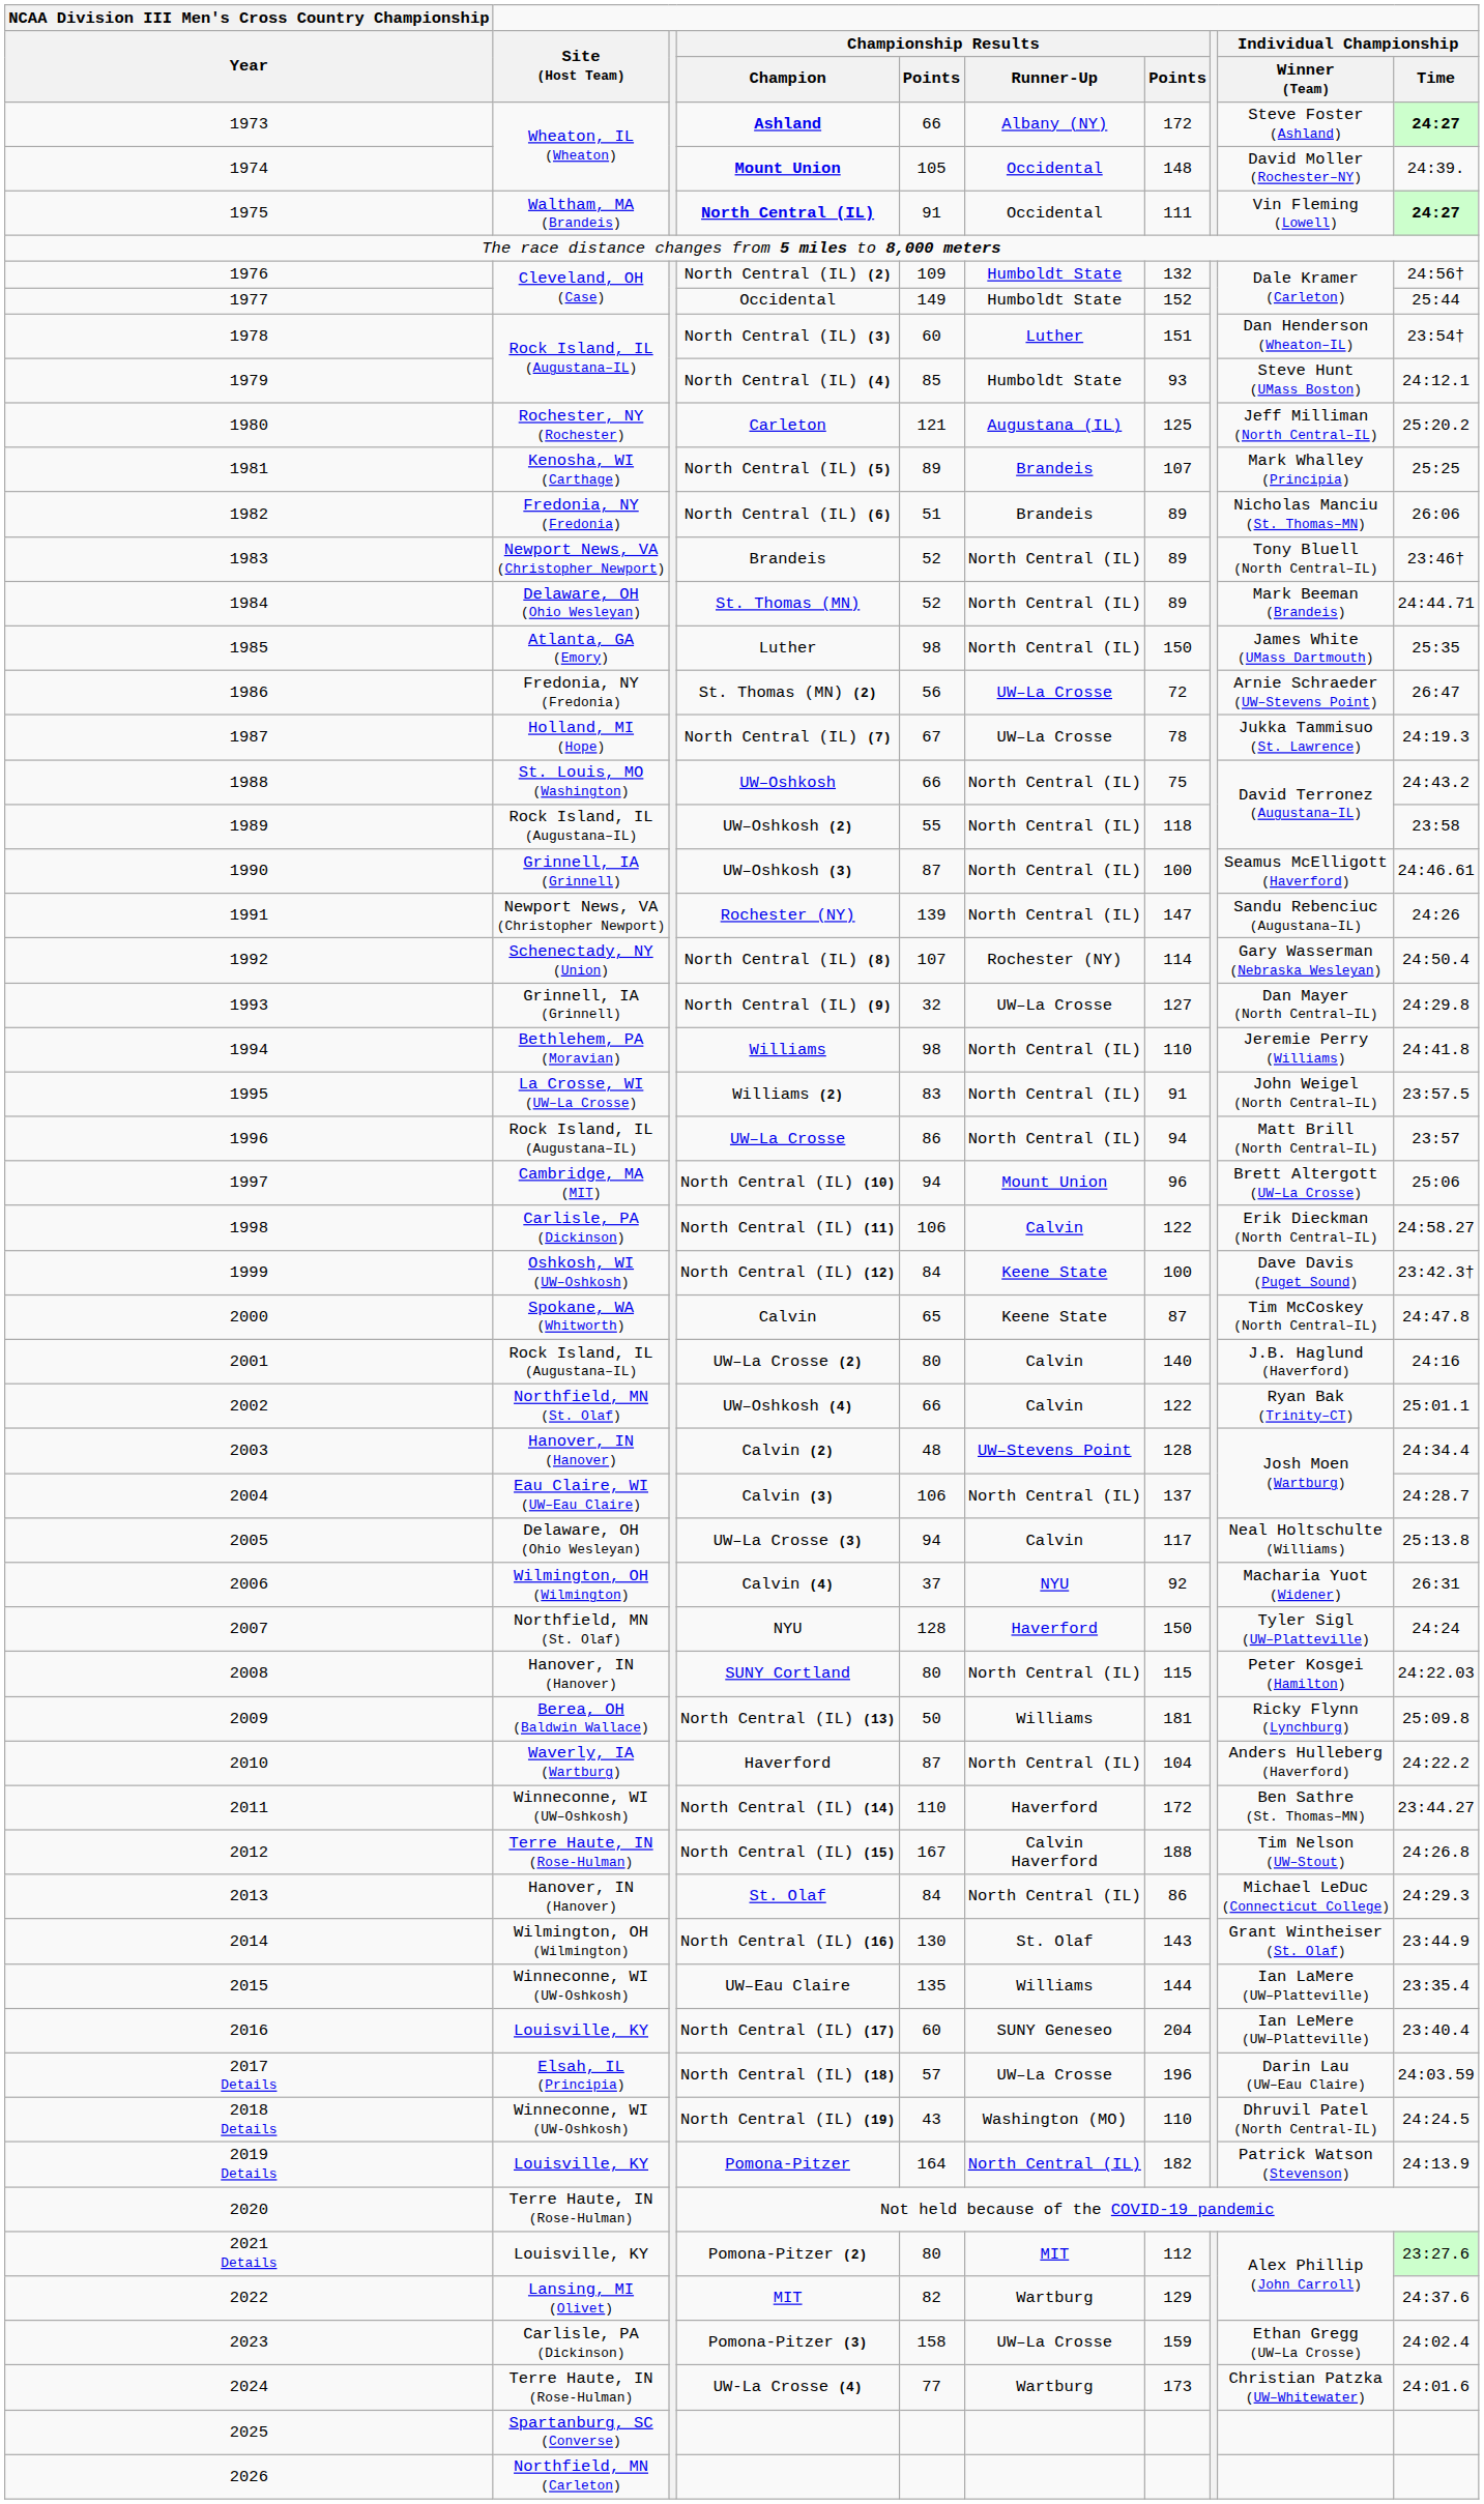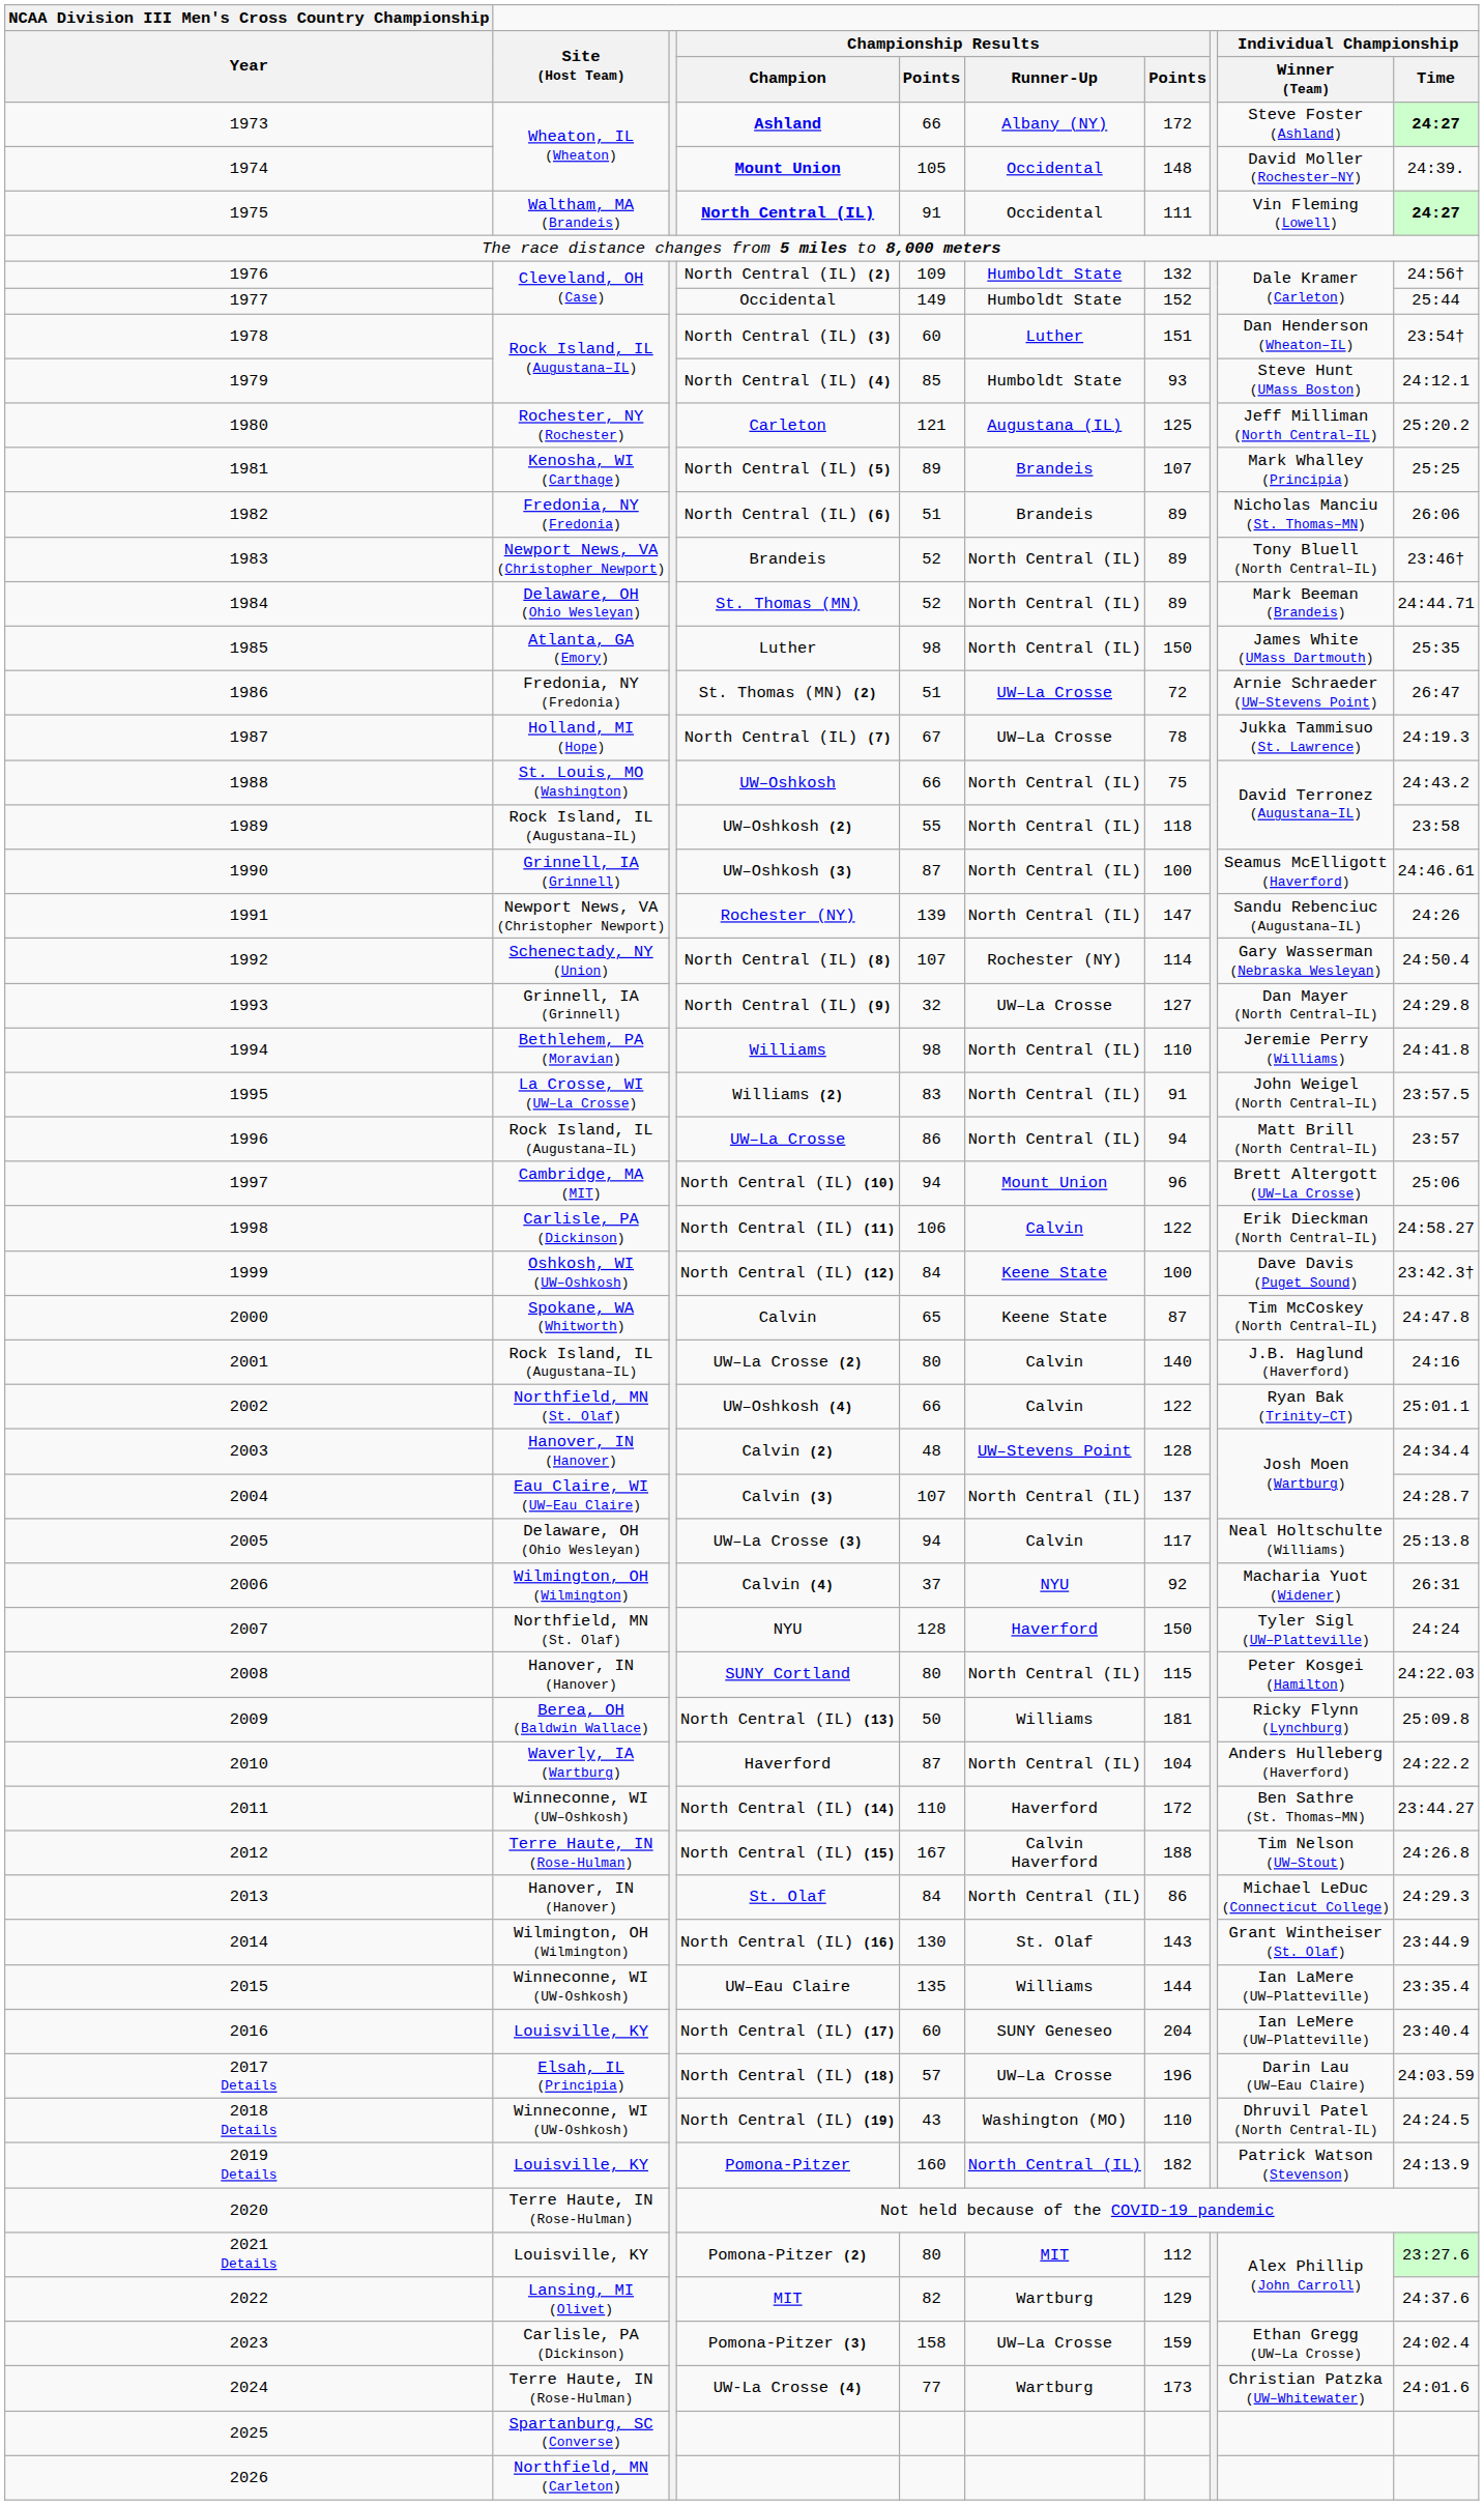St. Thomas (MN) (2) | column 5: 56 -> 51
Calvin (3) | column 5: 106 -> 107
Pomona-Pitzer | column 5: 164 -> 160
